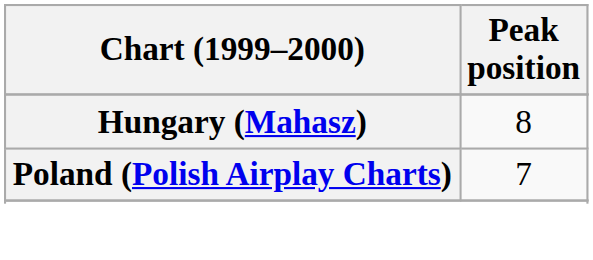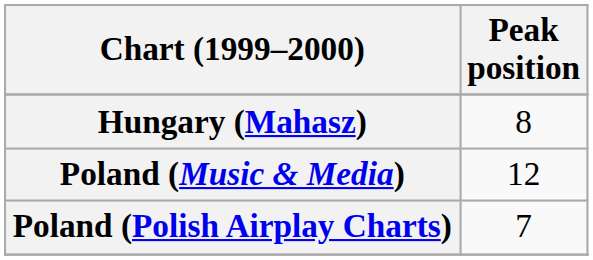+ row: Poland (Music & Media) | 12
